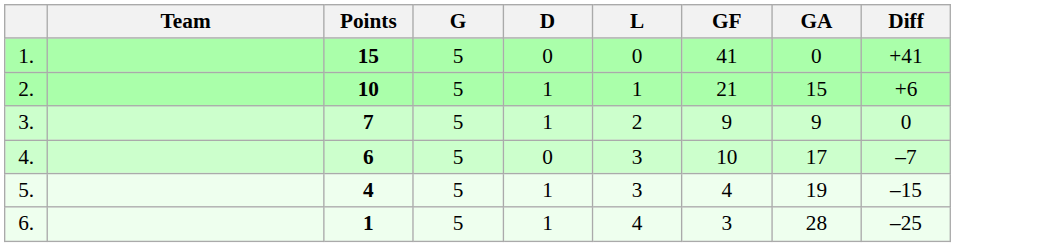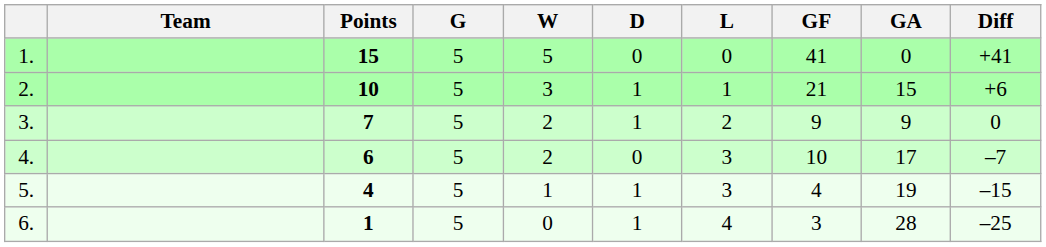+ column: W | 5 | 3 | 2 | 2 | 1 | 0
